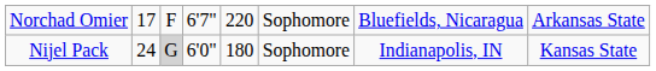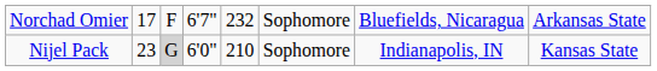Norchad Omier | column 5: 220 -> 232
Nijel Pack | column 2: 24 -> 23
Nijel Pack | column 5: 180 -> 210
